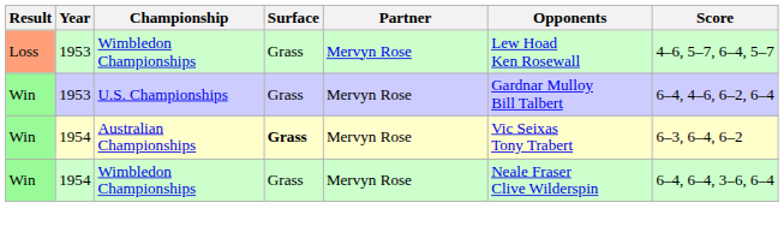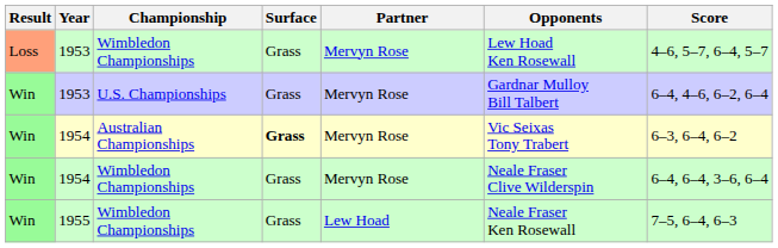+ row: Win | 1955 | Wimbledon Championships | Grass | Lew Hoad | Neale Fraser Ken Rosewall | 7–5, 6–4, 6–3
